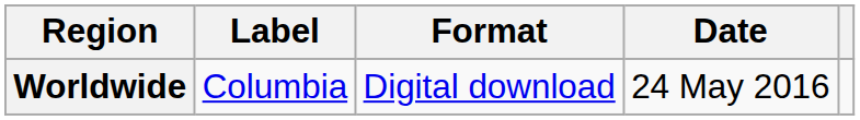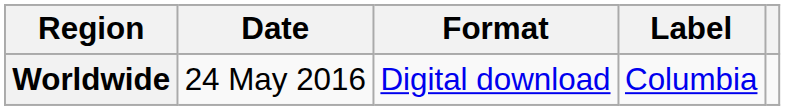columns swapped: Date <-> Label
